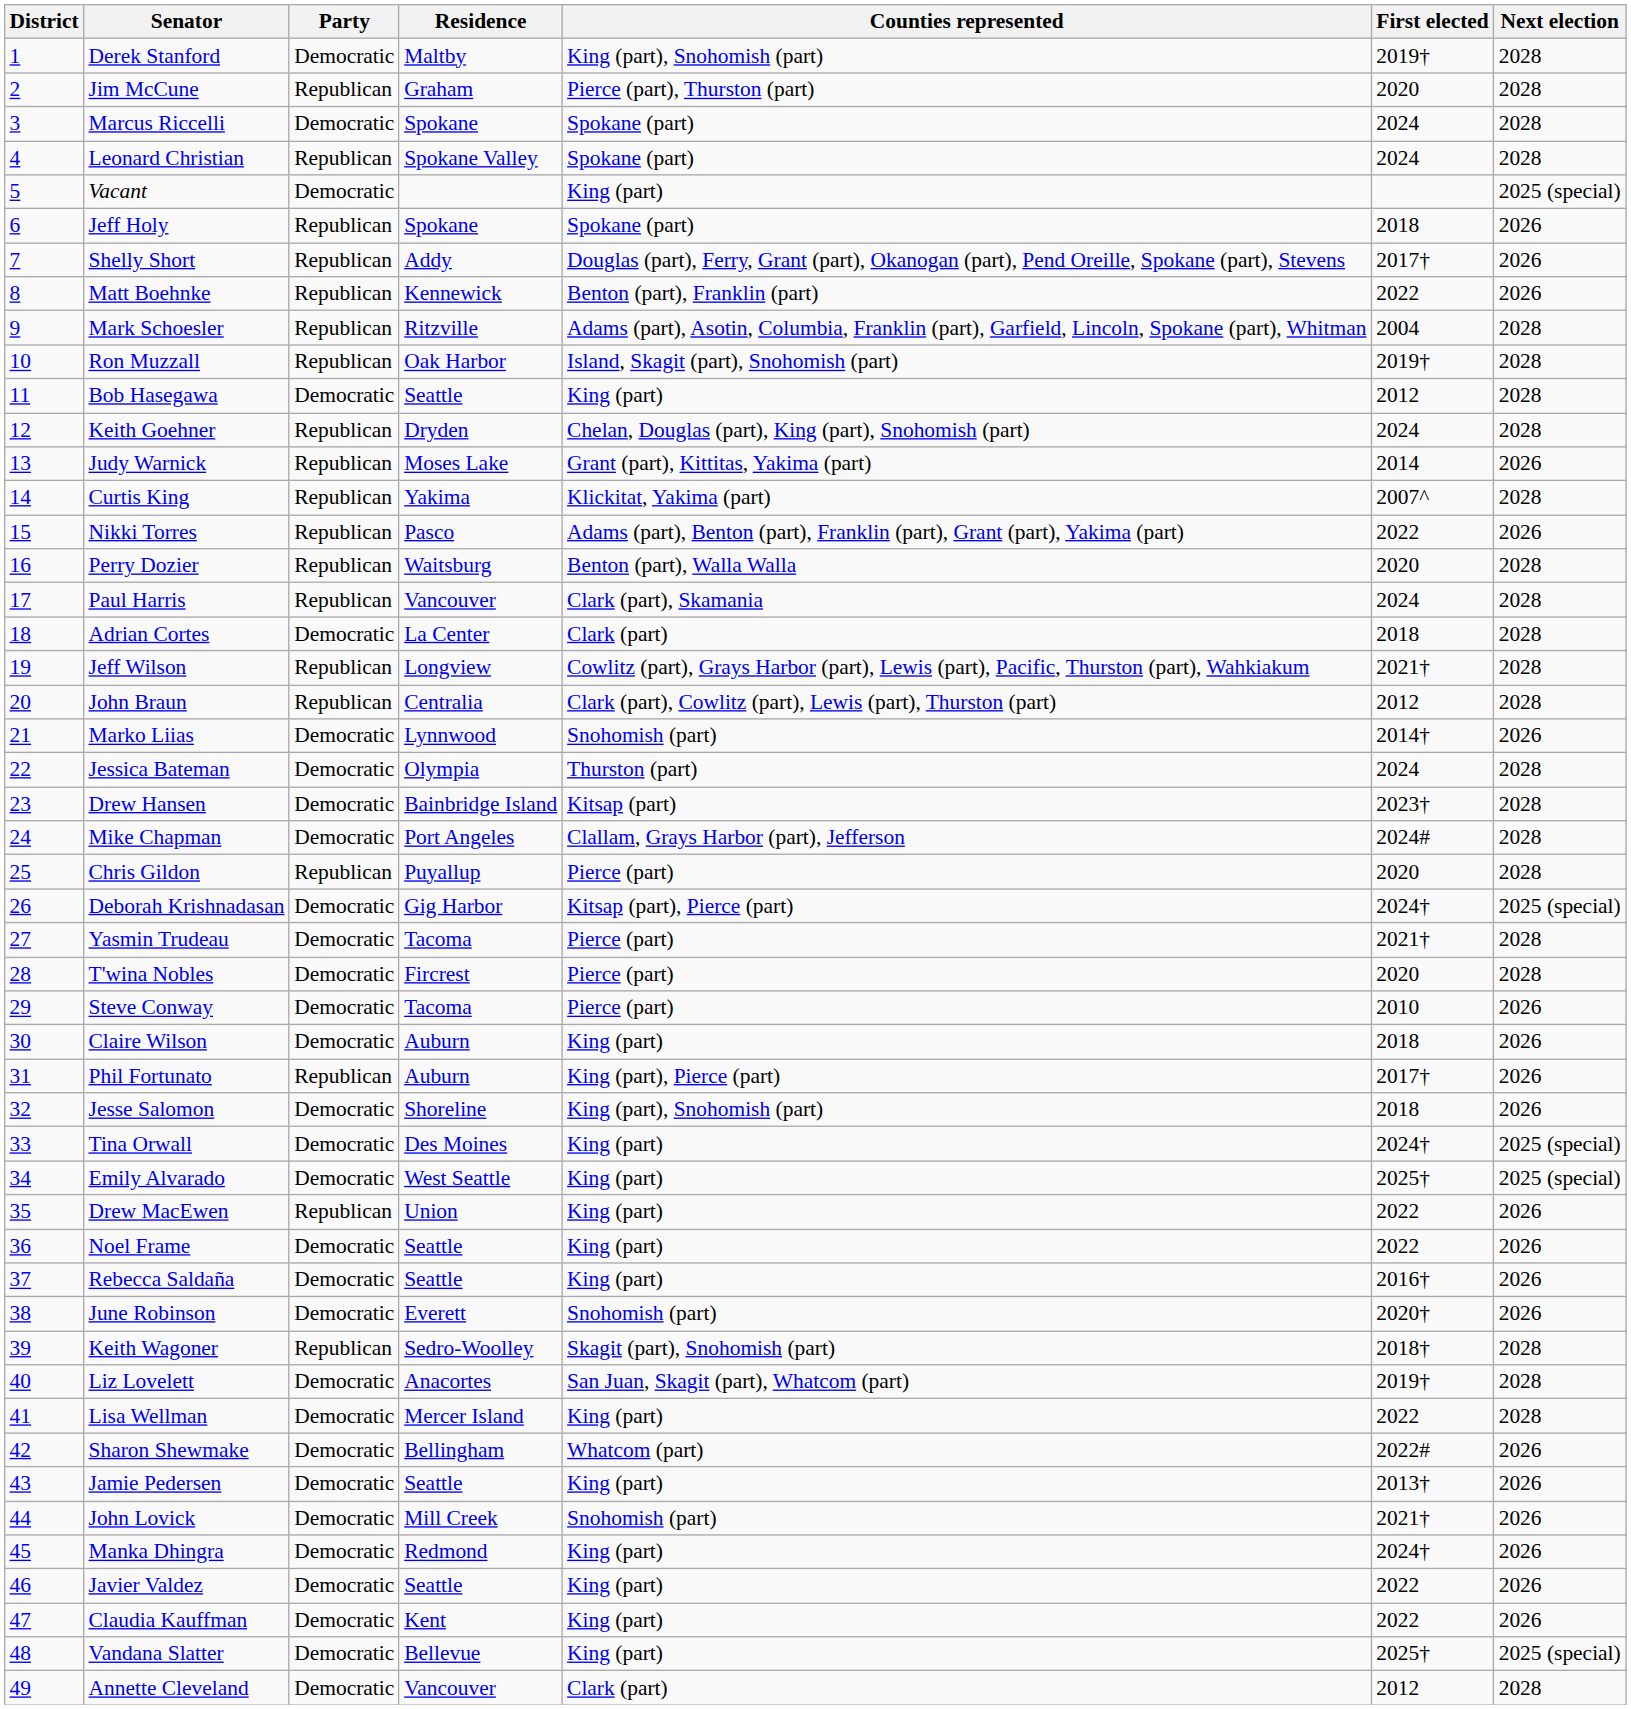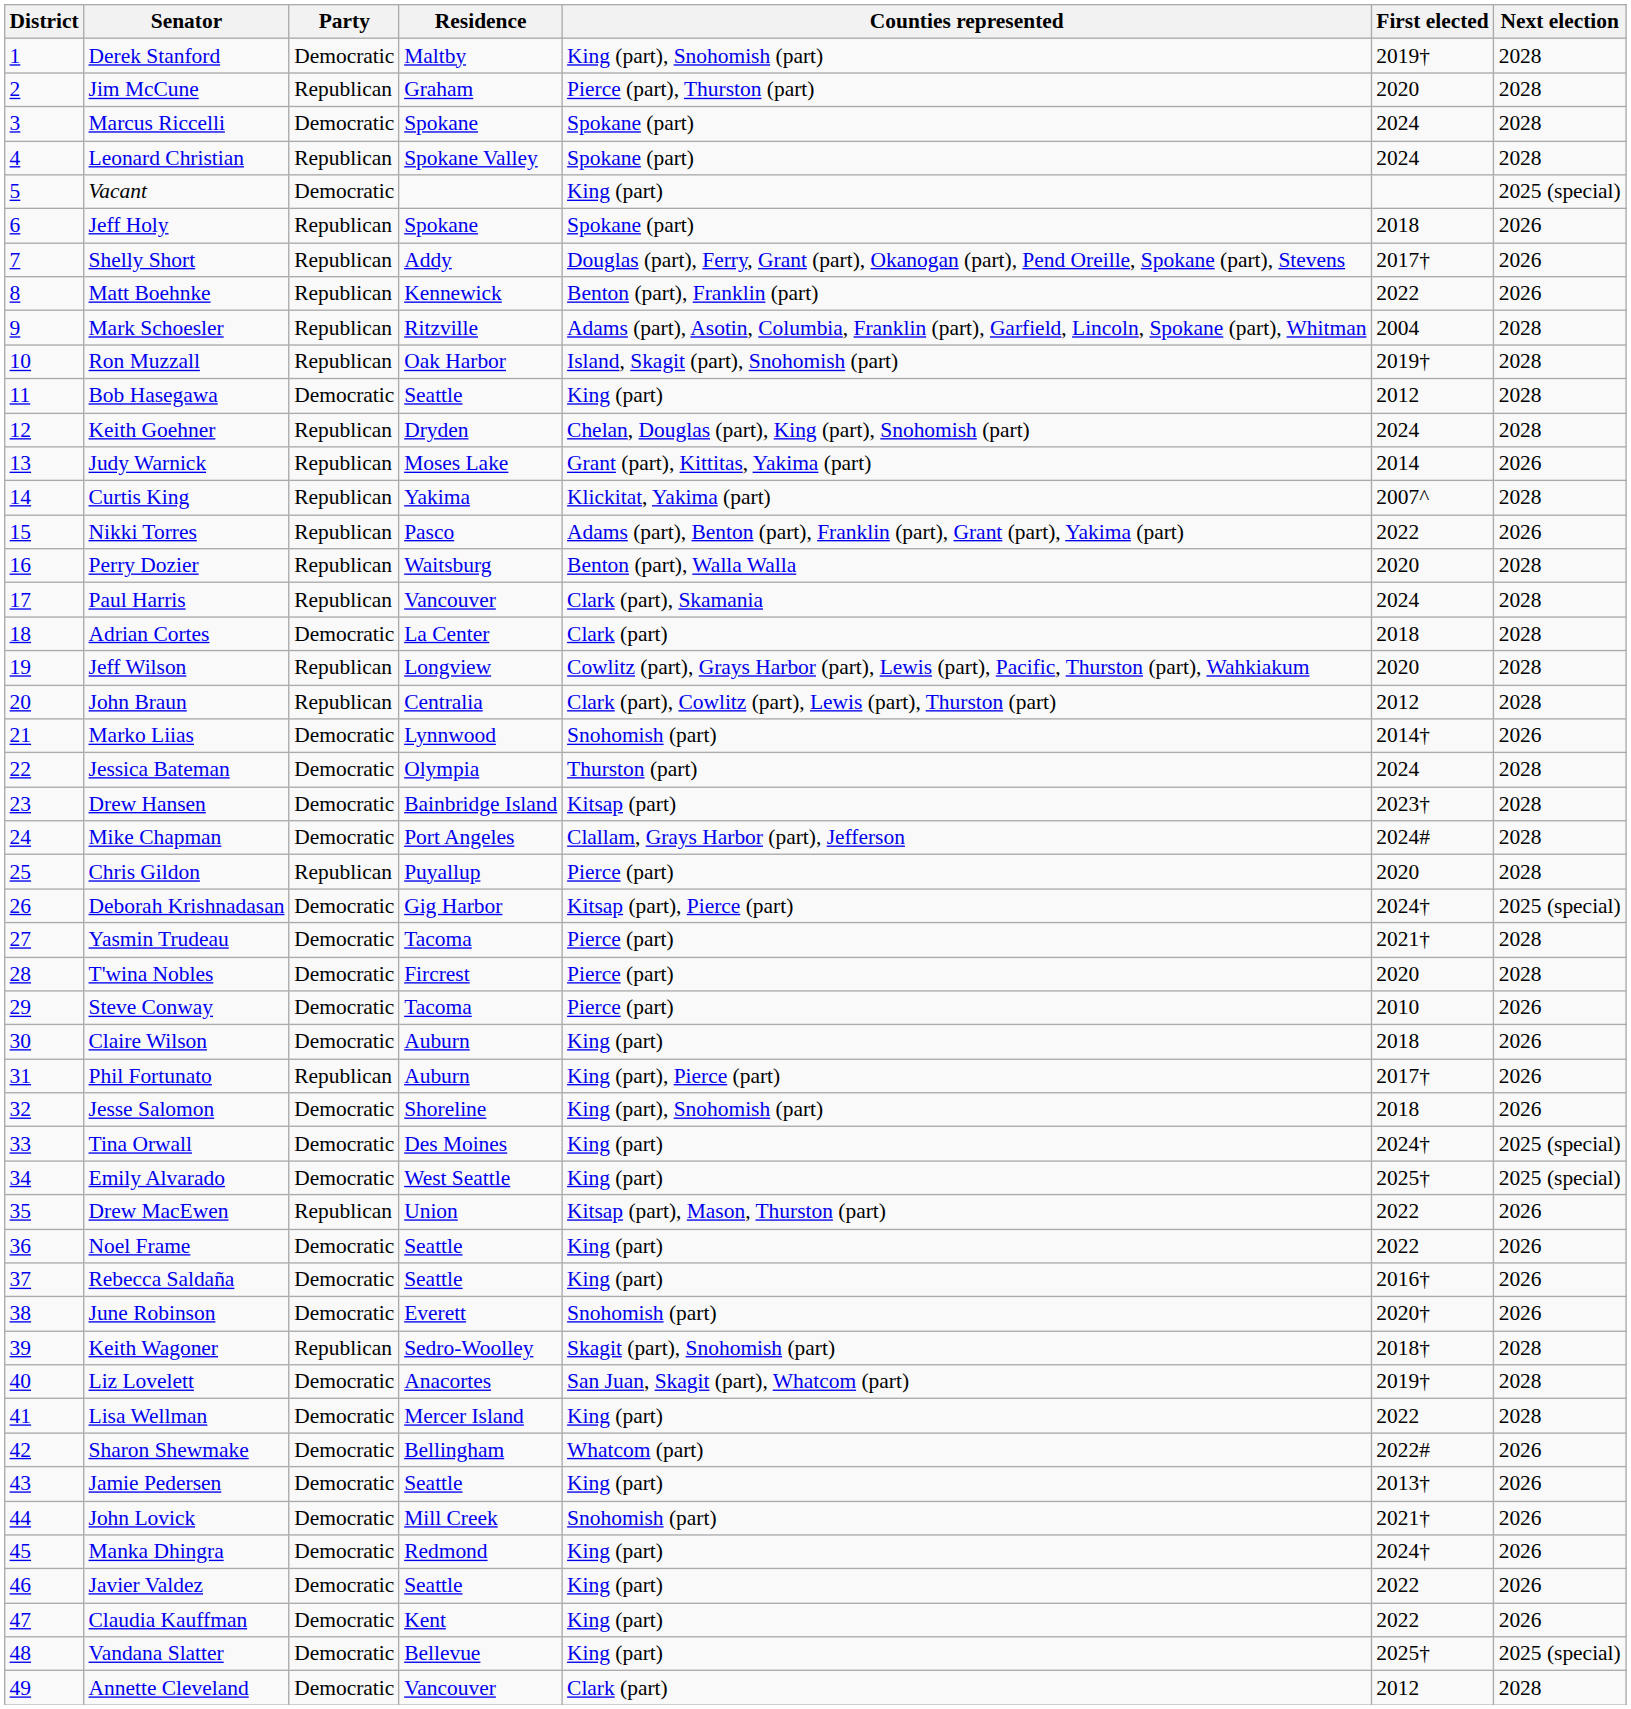Jeff Wilson | First elected: 2021† -> 2020
Drew MacEwen | Counties represented: King (part) -> Kitsap (part), Mason, Thurston (part)
